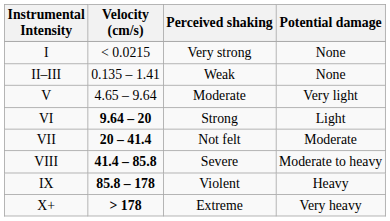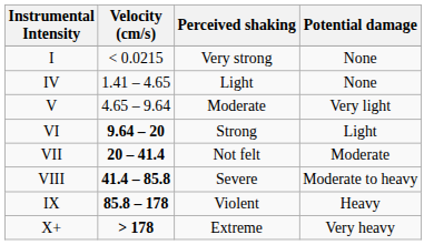- row: II–III | 0.135 – 1.41 | Weak | None
+ row: IV | 1.41 – 4.65 | Light | None
